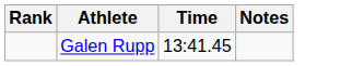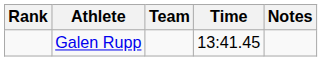+ column: Team
